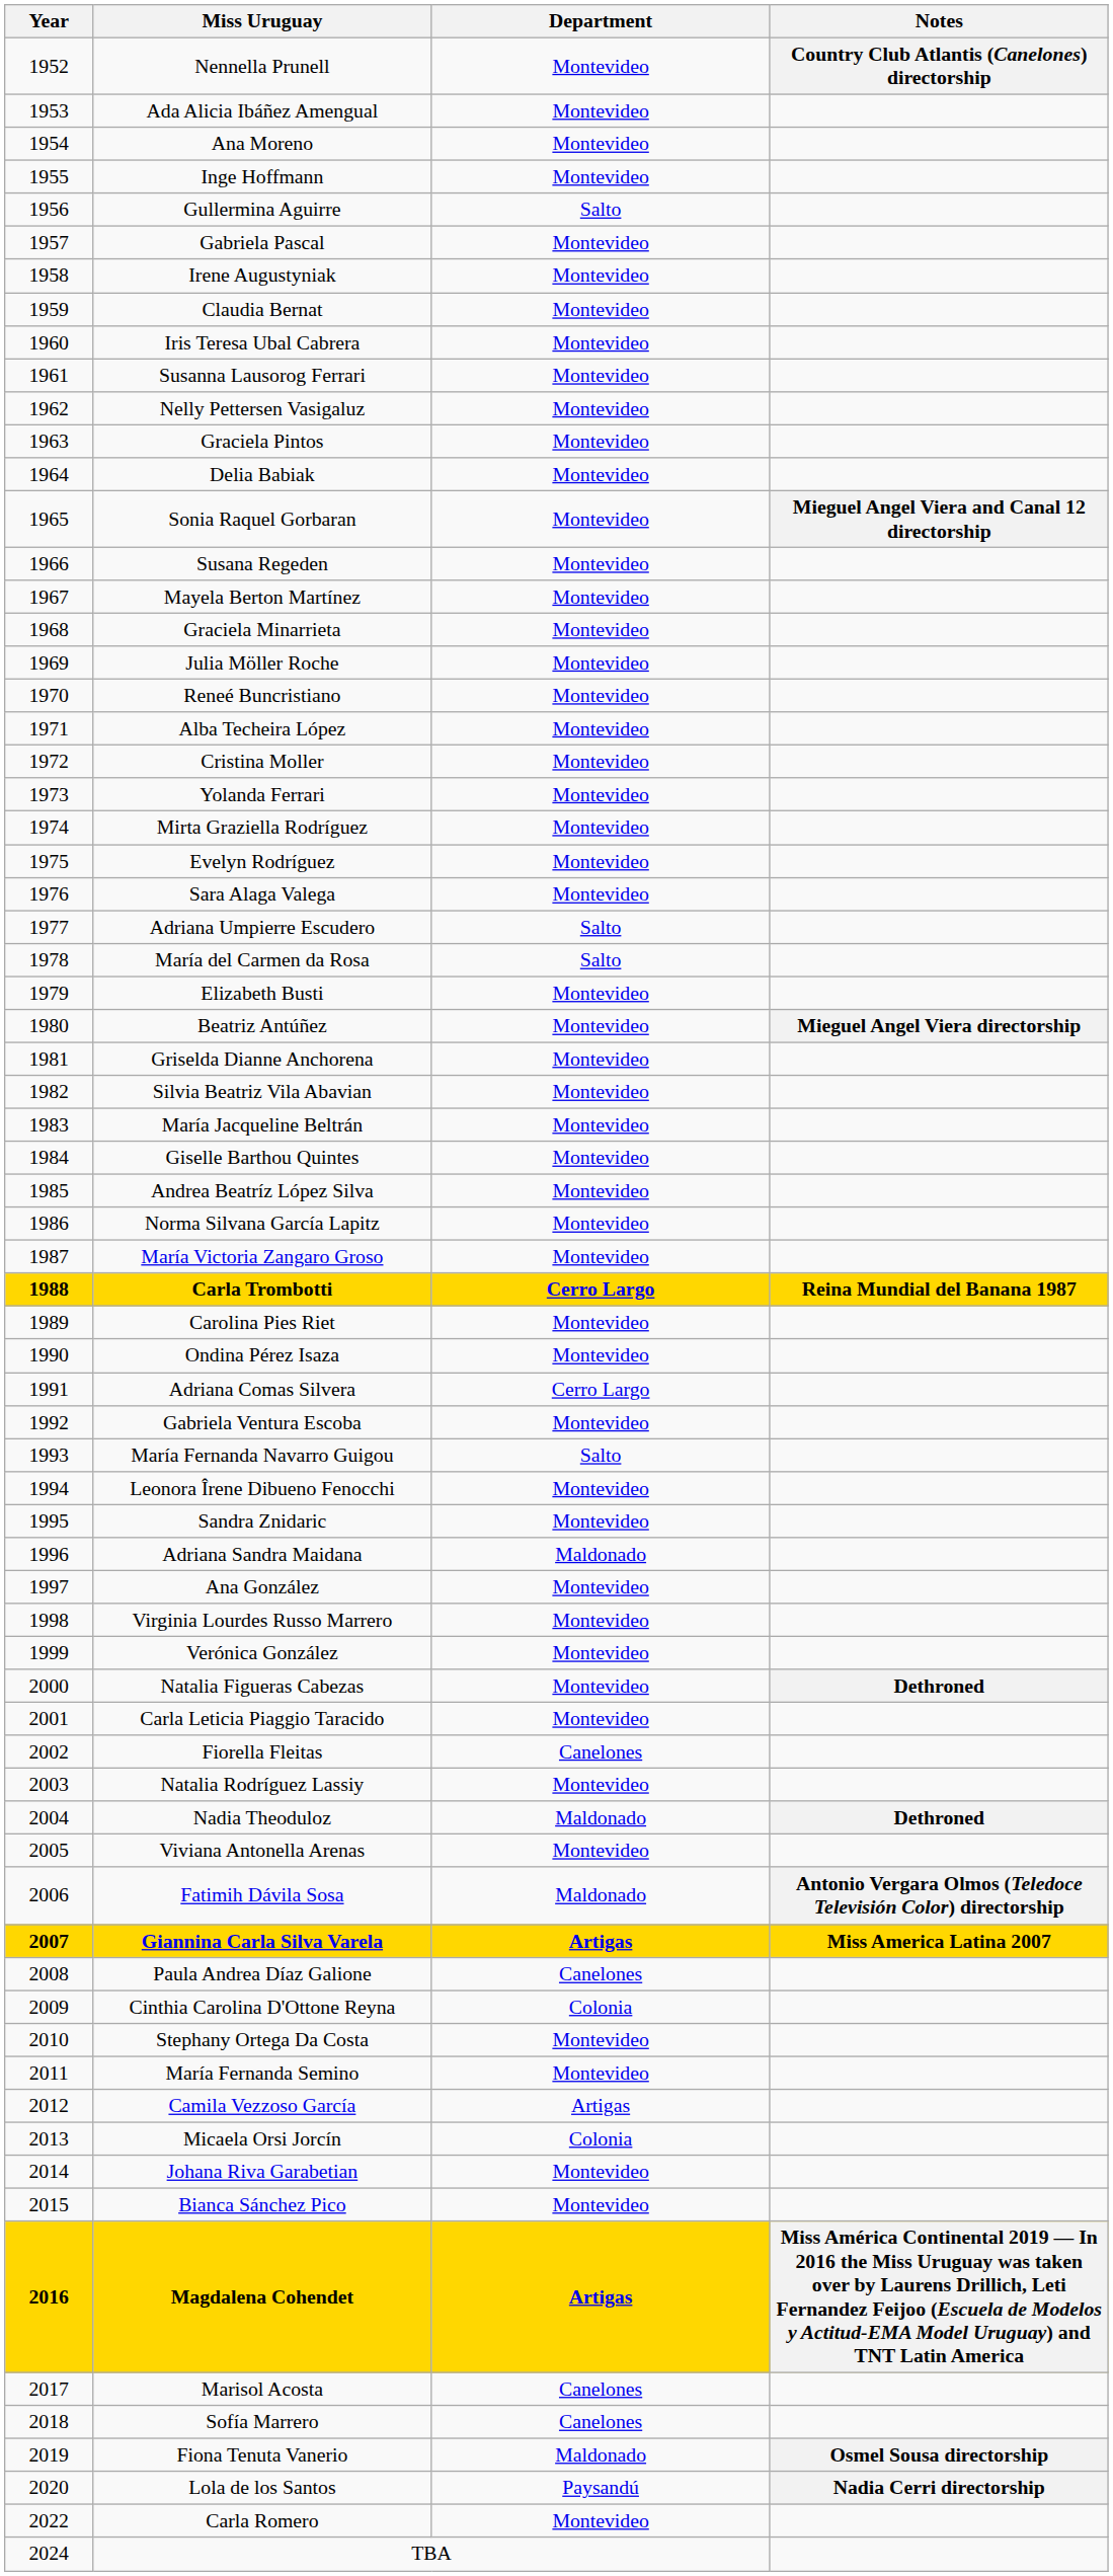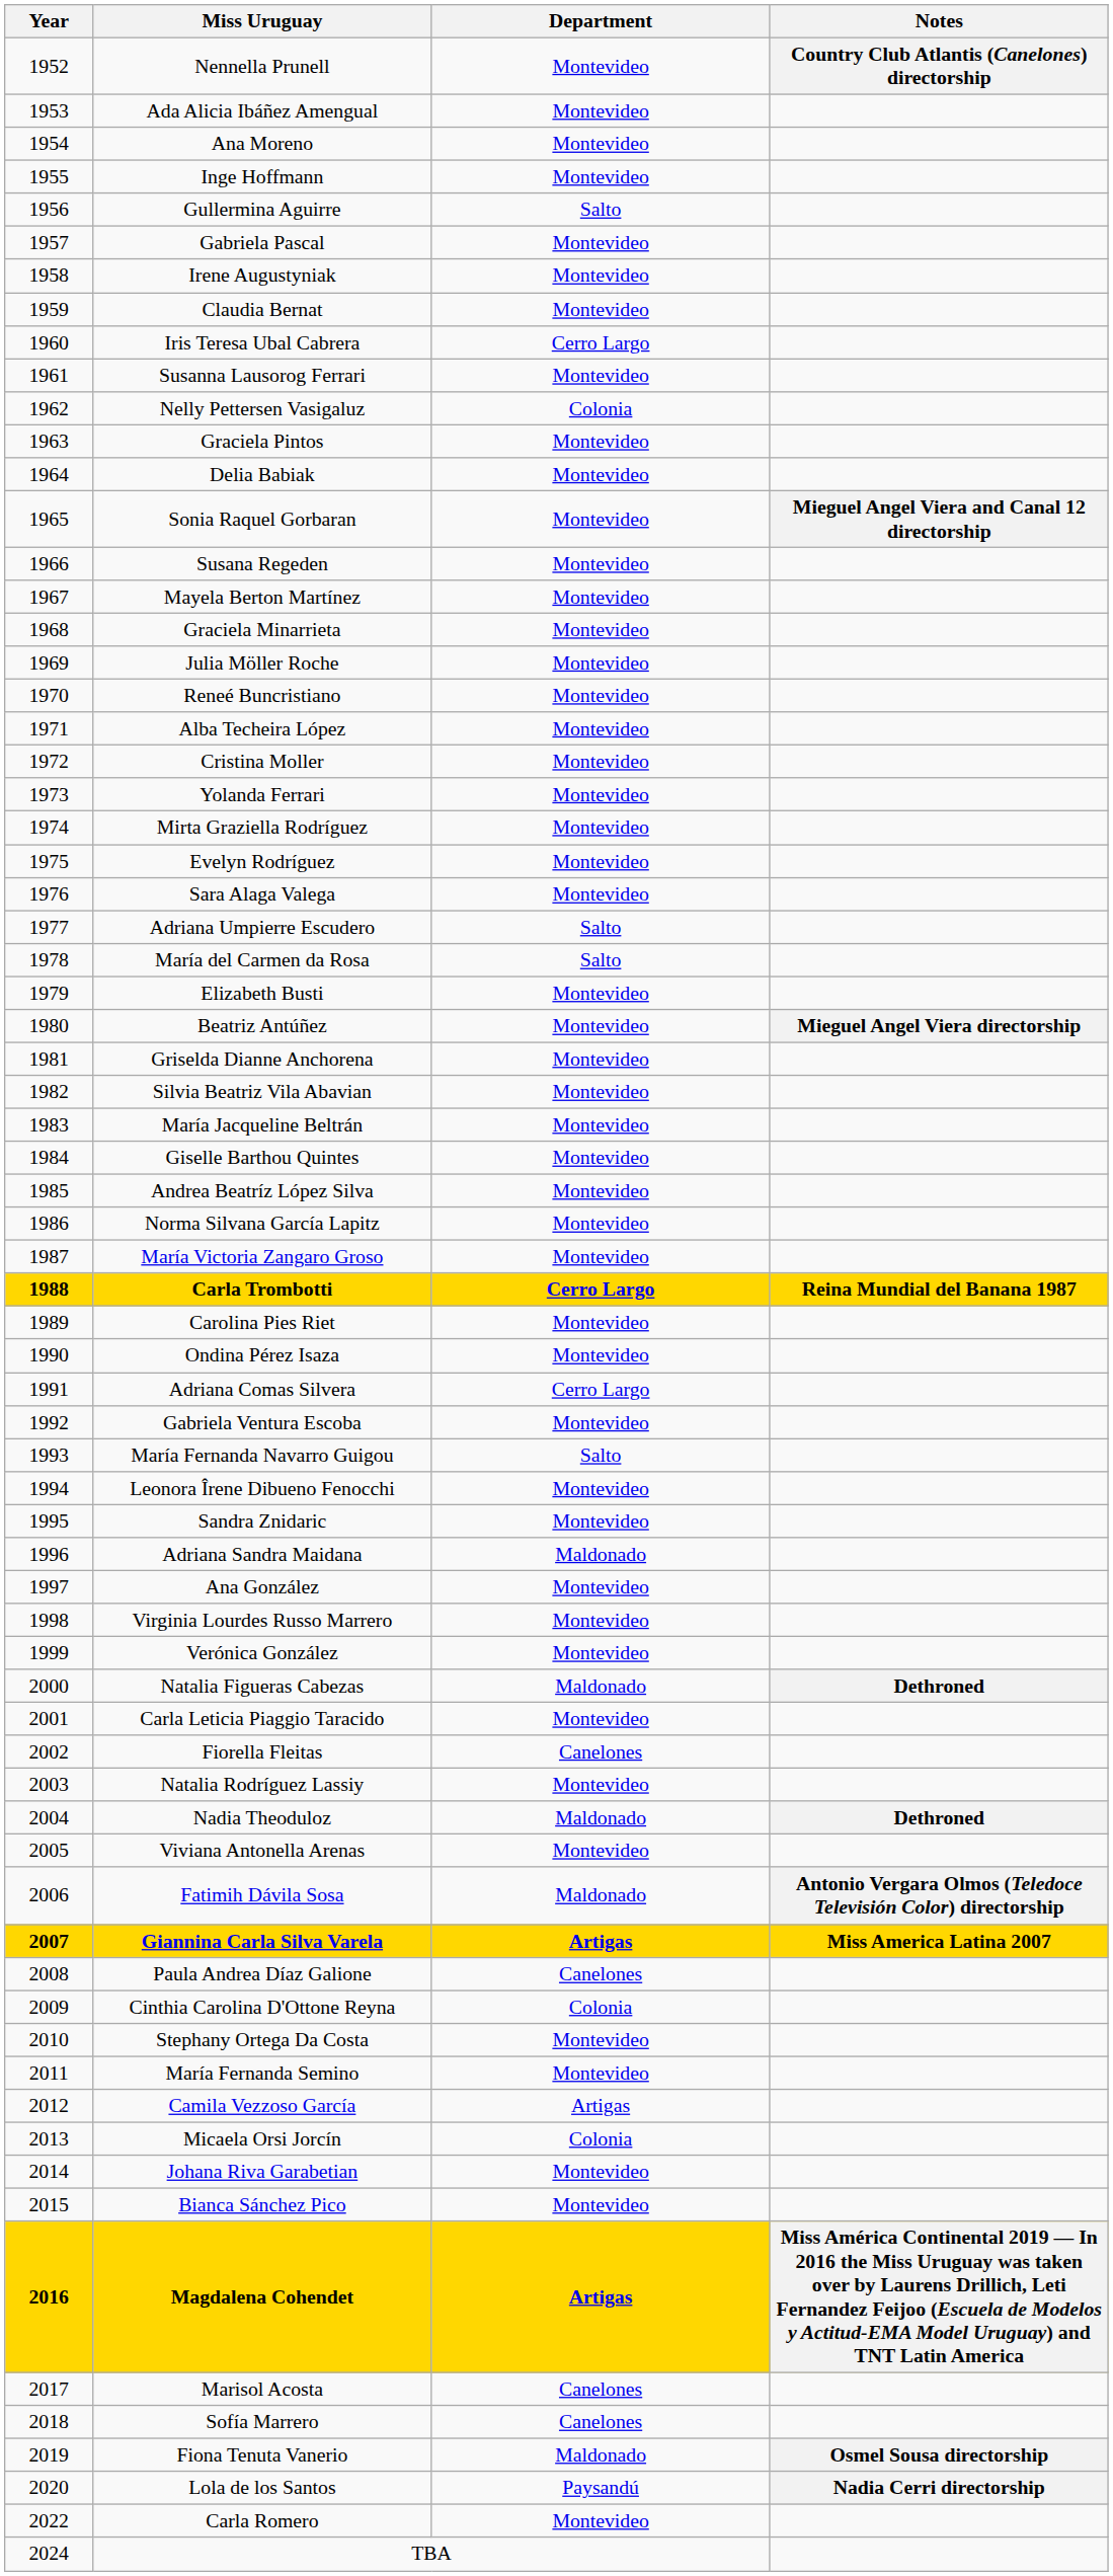Iris Teresa Ubal Cabrera | Department: Montevideo -> Cerro Largo
Nelly Pettersen Vasigaluz | Department: Montevideo -> Colonia
Natalia Figueras Cabezas | Department: Montevideo -> Maldonado
